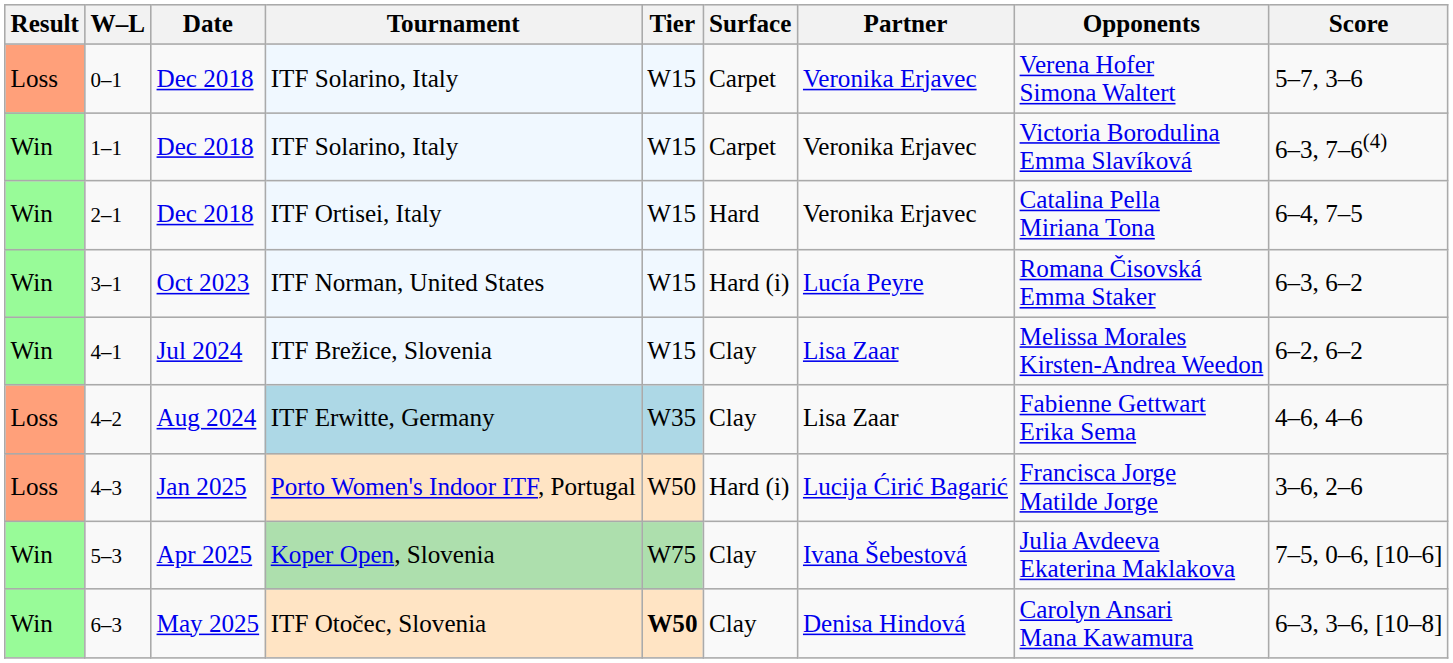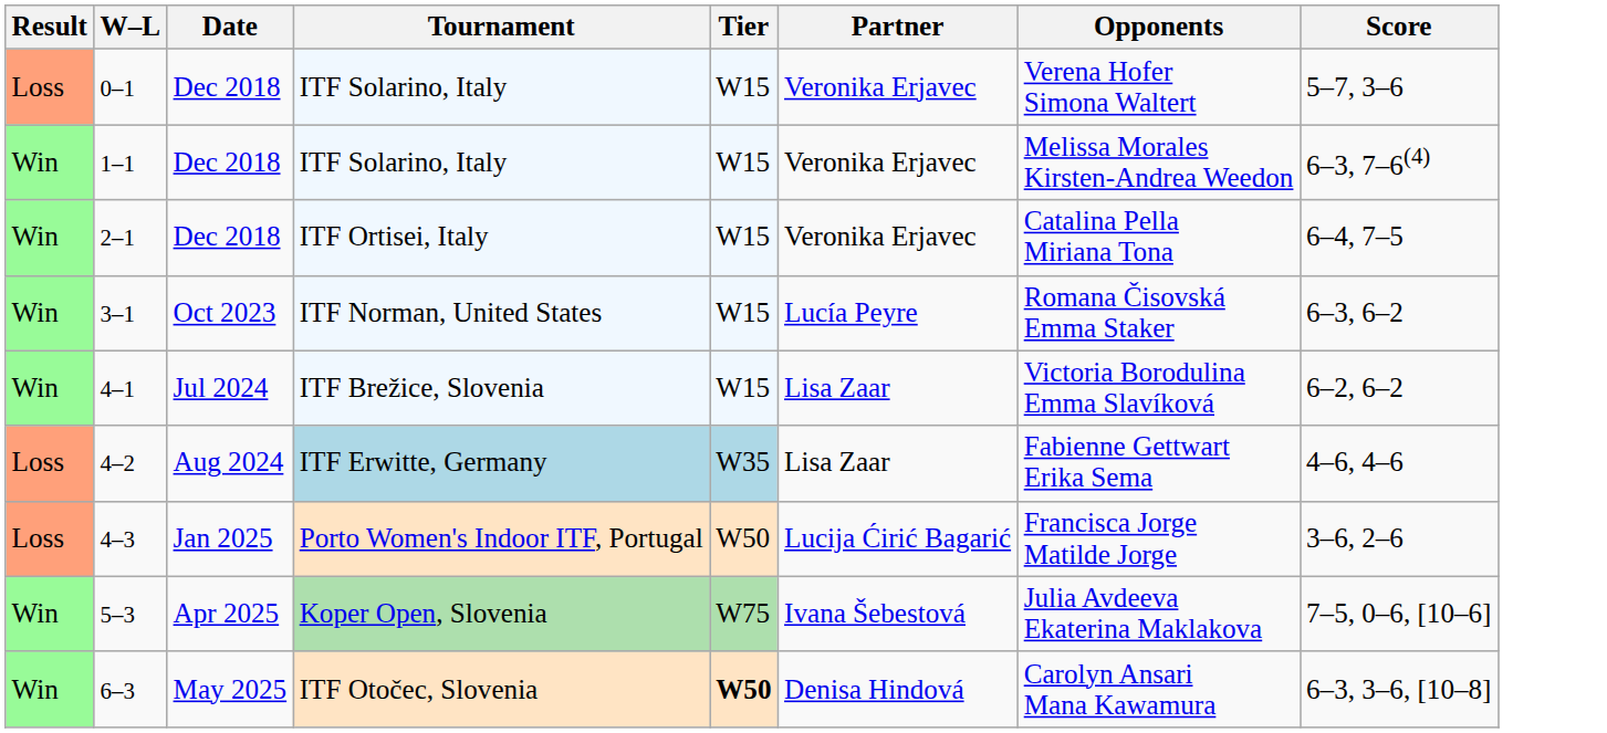- column: Surface | Carpet | Carpet | Hard | Hard (i) | Clay | Clay | Hard (i) | Clay | Clay
1–1 | Opponents: Victoria Borodulina Emma Slavíková -> Melissa Morales Kirsten-Andrea Weedon
4–1 | Opponents: Melissa Morales Kirsten-Andrea Weedon -> Victoria Borodulina Emma Slavíková
